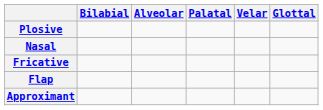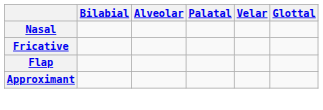- row: Plosive
